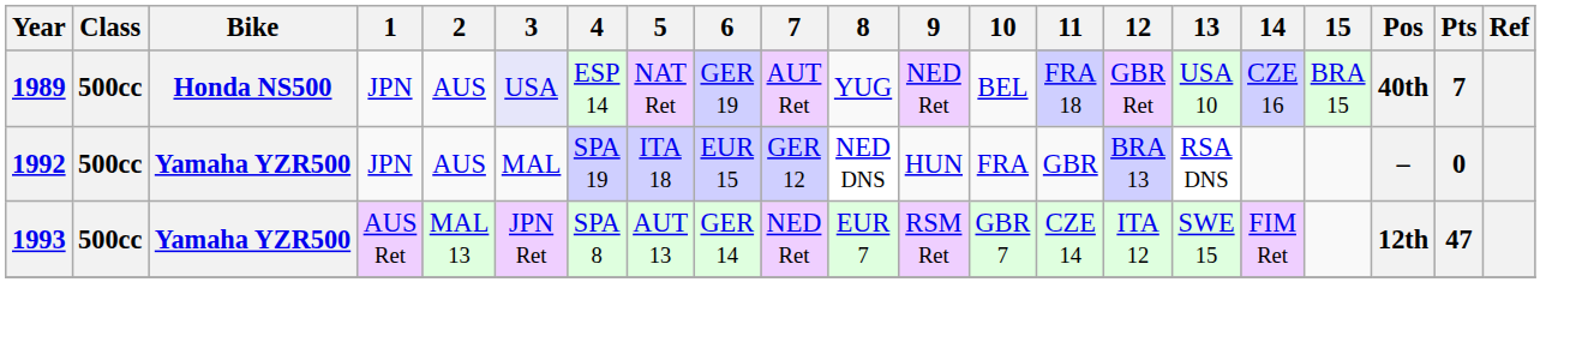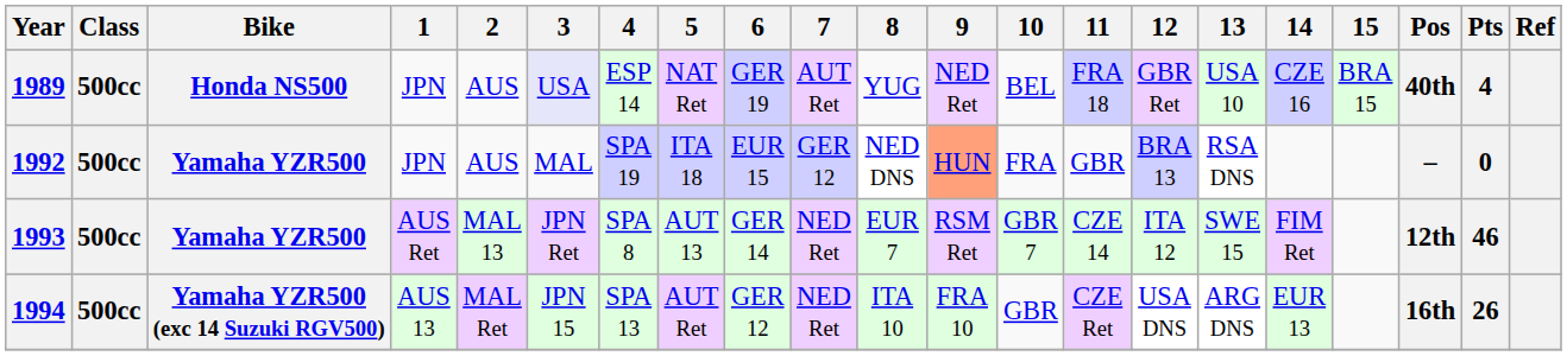1989 | Pts: 7 -> 4
1992 | 9: no background -> lightsalmon background
1993 | Pts: 47 -> 46
+ row: 1994 | 500cc | Yamaha YZR500 (exc 14 Suzuki RGV500) | AUS 13 | MAL Ret | JPN 15 | SPA 13 | AUT Ret | GER 12 | NED Ret | ITA 10 | FRA 10 | GBR | CZE Ret | USA DNS | ARG DNS | EUR 13 | 16th | 26
